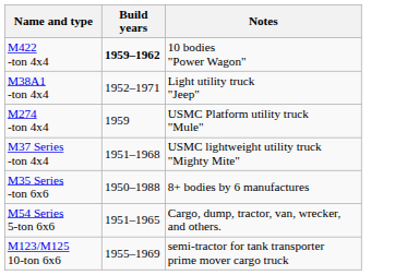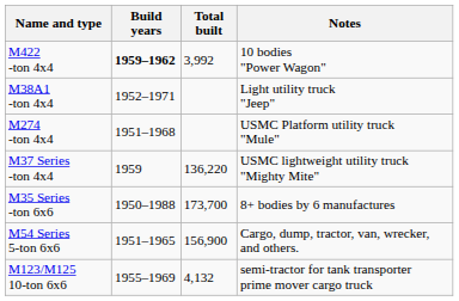+ column: Total built | 3,992 | 136,220 | 173,700 | 156,900 | 4,132
M274 -ton 4x4 | Build years: 1959 -> 1951–1968
M37 Series -ton 4x4 | Build years: 1951–1968 -> 1959
